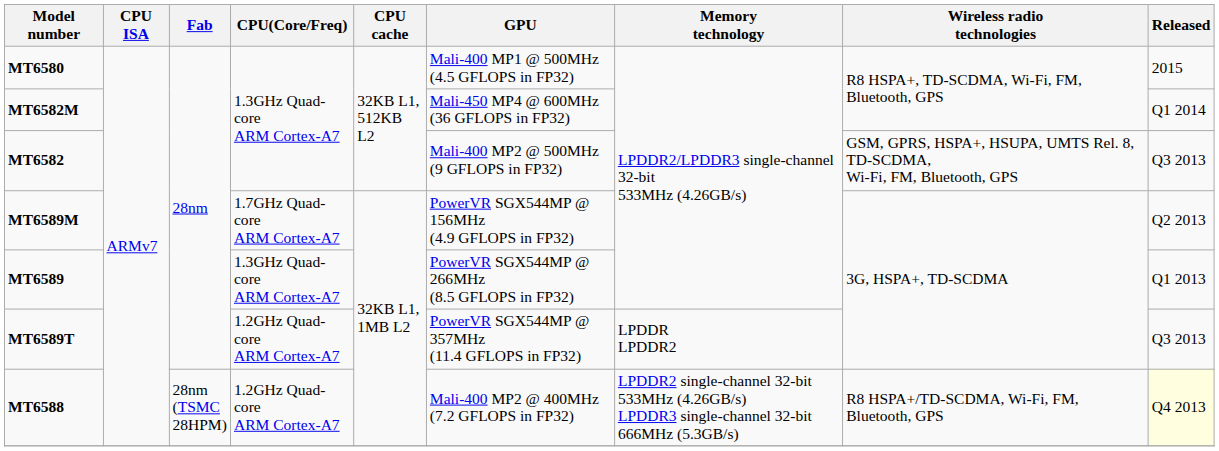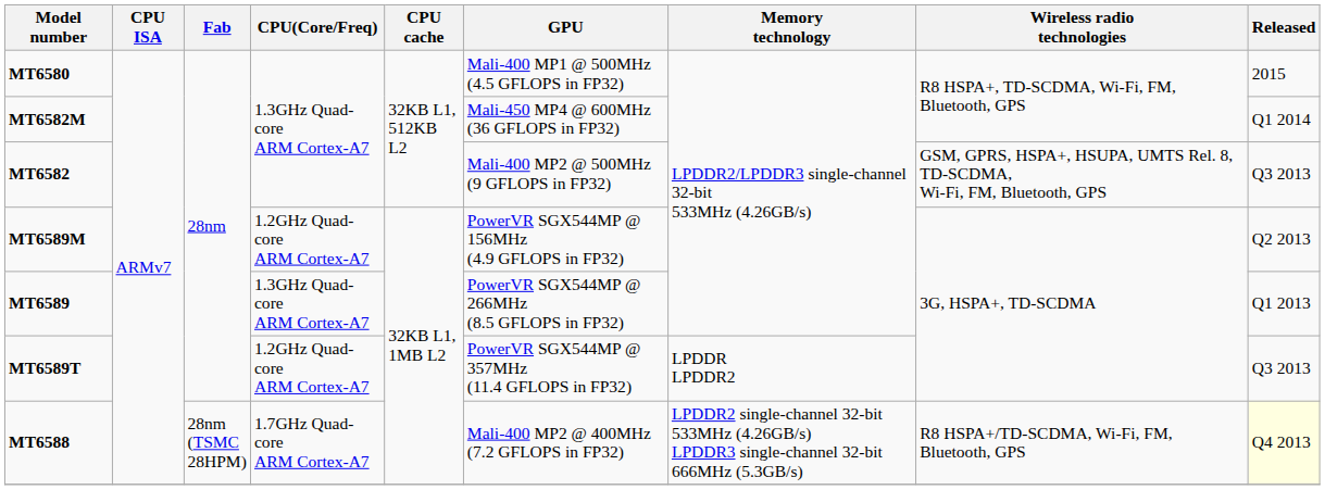MT6589M | CPU(Core/Freq): 1.7GHz Quad-core ARM Cortex-A7 -> 1.2GHz Quad-core ARM Cortex-A7
MT6588 | CPU(Core/Freq): 1.2GHz Quad-core ARM Cortex-A7 -> 1.7GHz Quad-core ARM Cortex-A7
